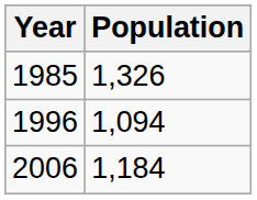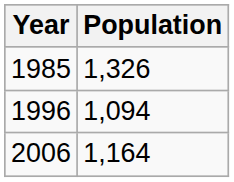2006 | Population: 1,184 -> 1,164
